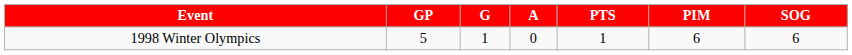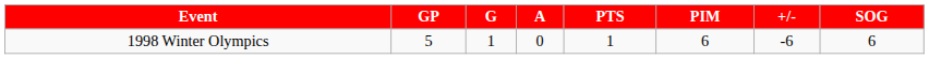+ column: +/- | -6
